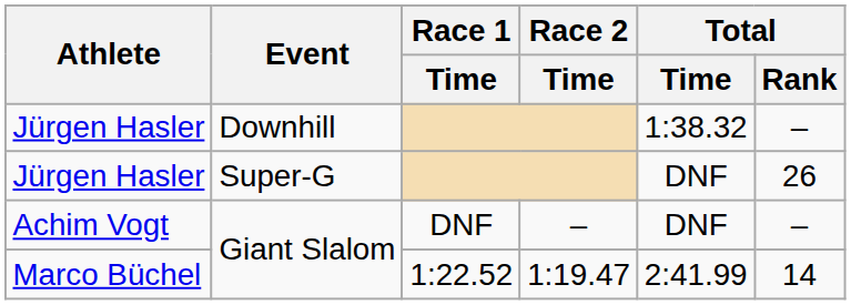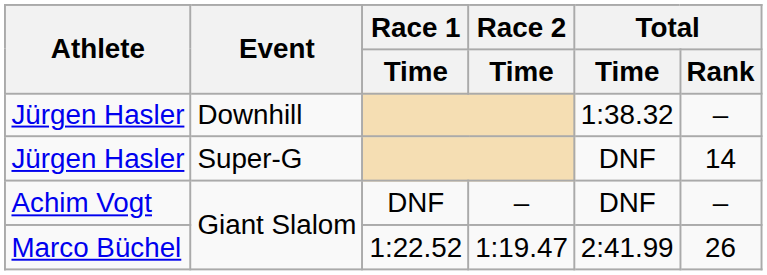Jürgen Hasler / Super-G | Total / Rank: 26 -> 14
Marco Büchel | Total / Rank: 14 -> 26
